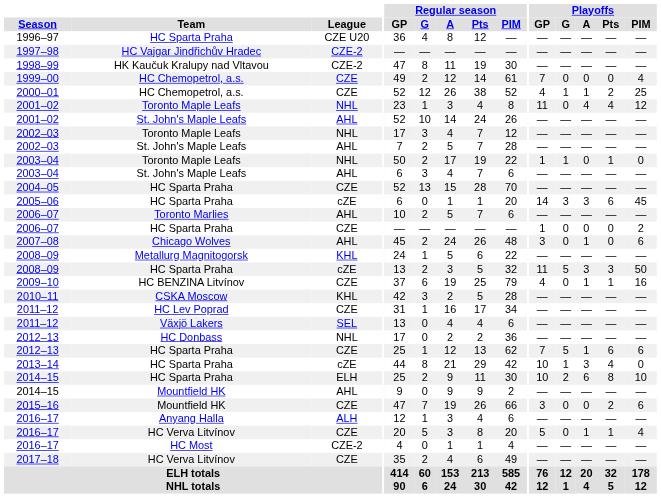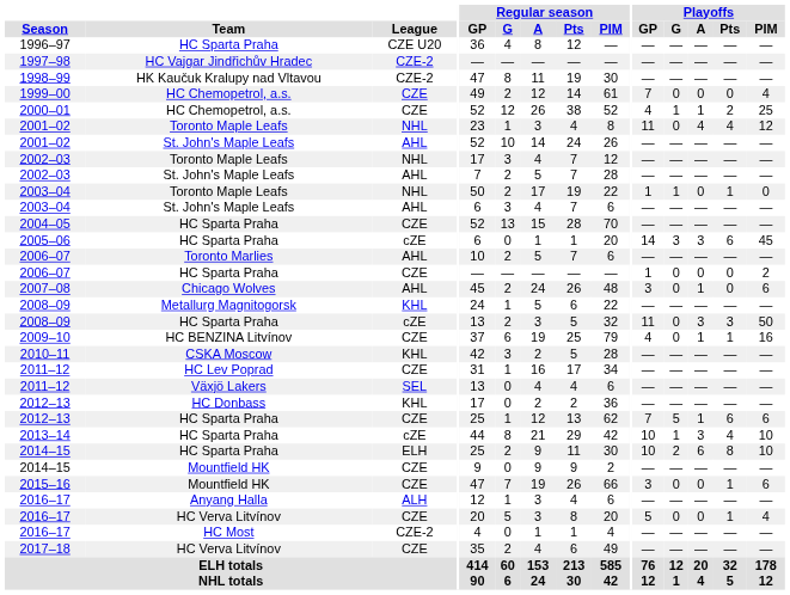2008–09 / HC Sparta Praha | Playoffs / G: 5 -> 0
2012–13 / HC Donbass | League: NHL -> KHL
2013–14 | Playoffs / PIM: 0 -> 10
2014–15 / Mountfield HK | League: AHL -> CZE
2015–16 | Playoffs / Pts: 2 -> 1
2016–17 / HC Verva Litvínov | Playoffs / A: 1 -> 0
